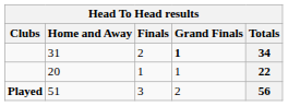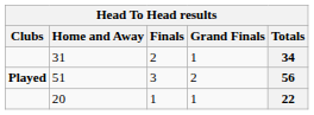31 | Grand Finals: bold -> normal
rows swapped: 20 <-> 51
